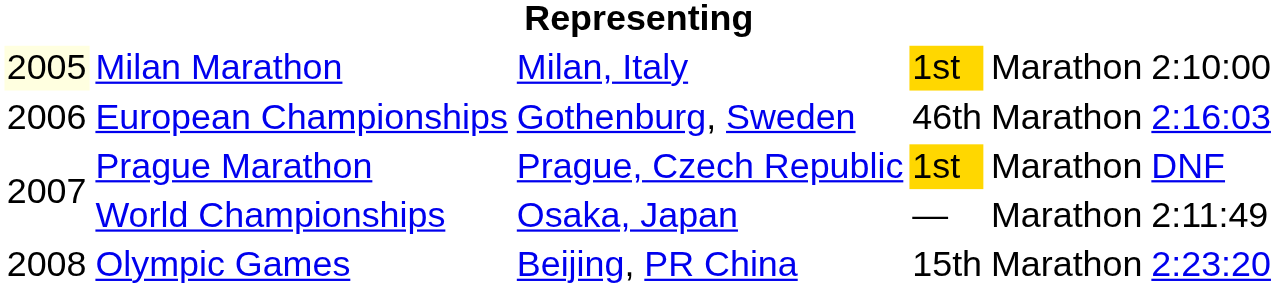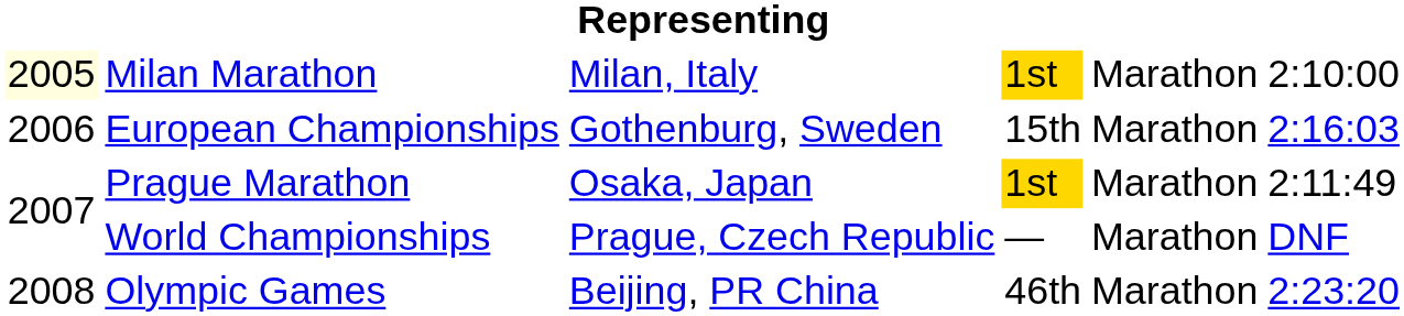European Championships | column 4: 46th -> 15th
Prague Marathon | column 3: Prague, Czech Republic -> Osaka, Japan
Prague Marathon | column 6: DNF -> 2:11:49
World Championships | column 3: Osaka, Japan -> Prague, Czech Republic
World Championships | column 6: 2:11:49 -> DNF
Olympic Games | column 4: 15th -> 46th
